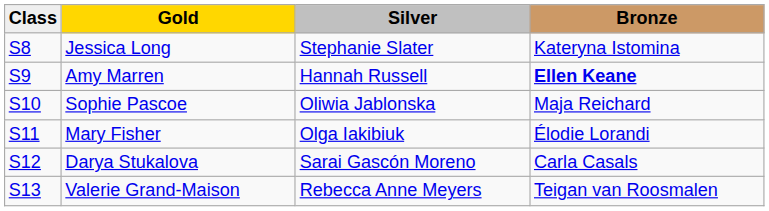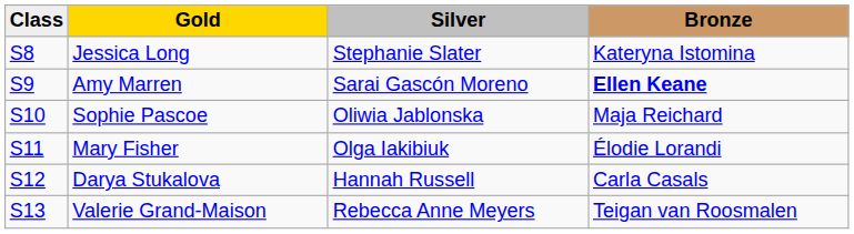Amy Marren | Silver: Hannah Russell -> Sarai Gascón Moreno
Darya Stukalova | Silver: Sarai Gascón Moreno -> Hannah Russell
